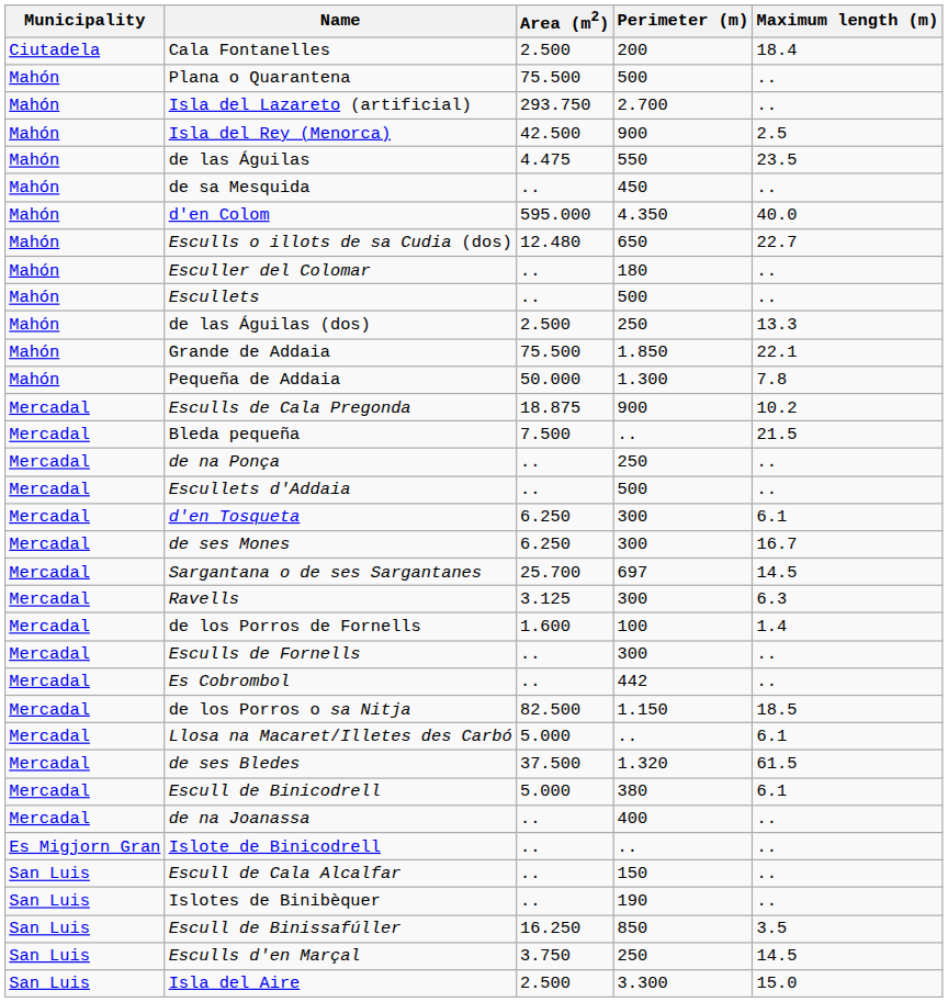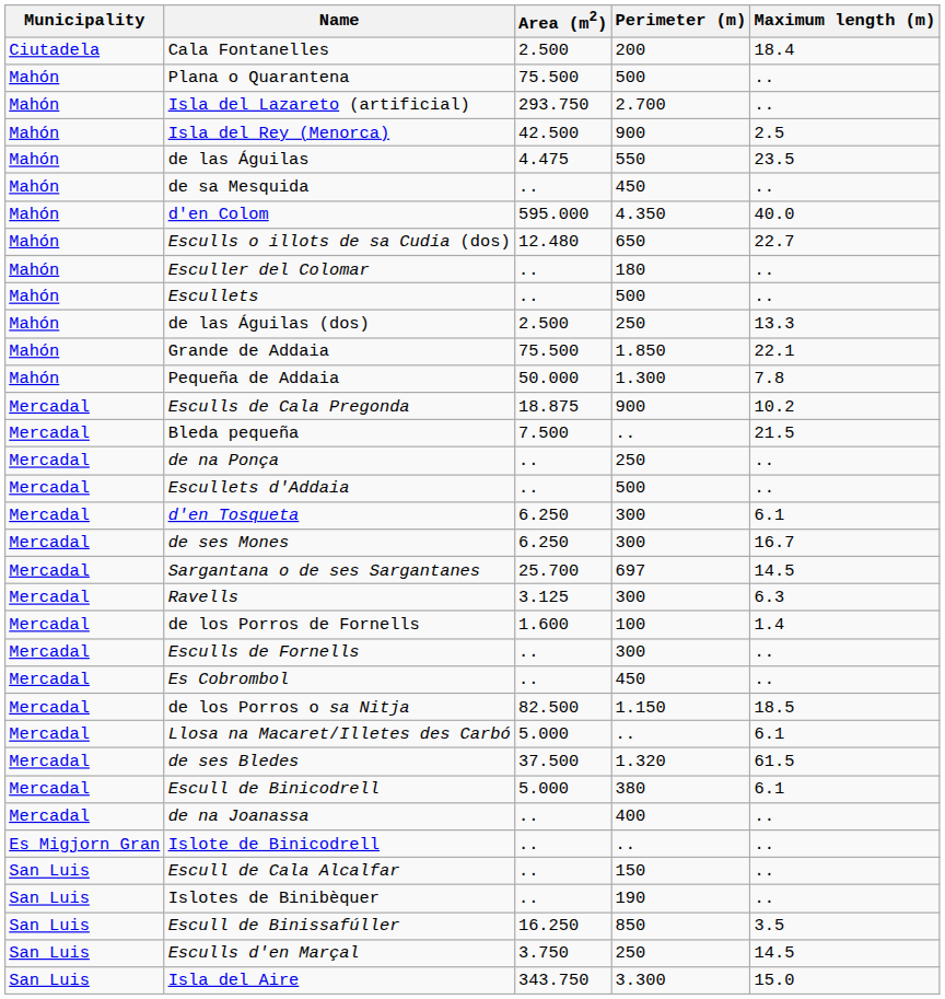Es Cobrombol | Perimeter (m): 442 -> 450
Isla del Aire | Area (m2): 2.500 -> 343.750
